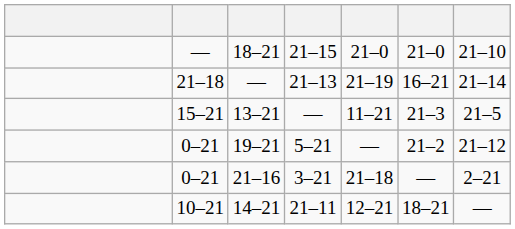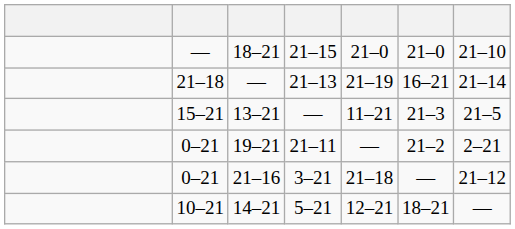19–21 | column 4: 5–21 -> 21–11
19–21 | column 7: 21–12 -> 2–21
21–16 | column 7: 2–21 -> 21–12
14–21 | column 4: 21–11 -> 5–21
